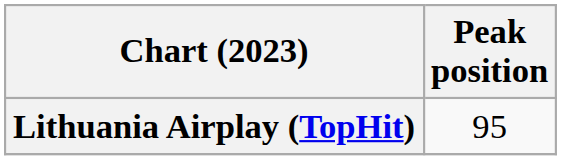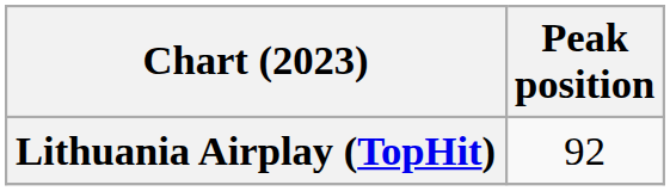Lithuania Airplay (TopHit) | Peak position: 95 -> 92
